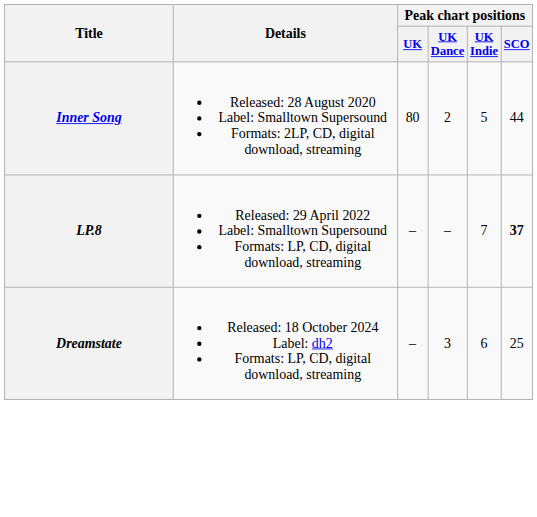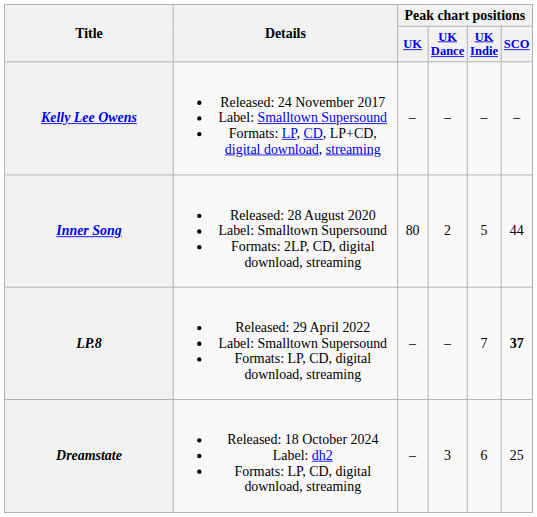+ row: Kelly Lee Owens | Released: 24 November 2017 Label: Smalltown Supersound Formats: LP, CD, LP+CD, digital download, streaming | – | – | – | –
